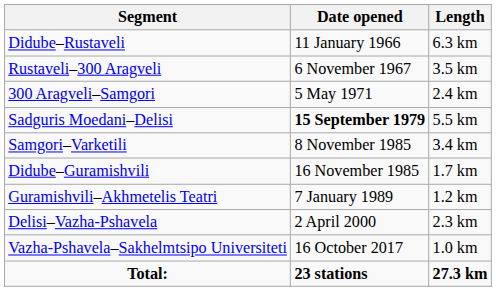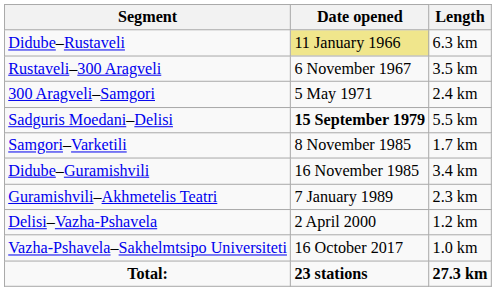Didube–Rustaveli | Date opened: no background -> khaki background
Samgori–Varketili | Length: 3.4 km -> 1.7 km
Didube–Guramishvili | Length: 1.7 km -> 3.4 km
Guramishvili–Akhmetelis Teatri | Length: 1.2 km -> 2.3 km
Delisi–Vazha-Pshavela | Length: 2.3 km -> 1.2 km
